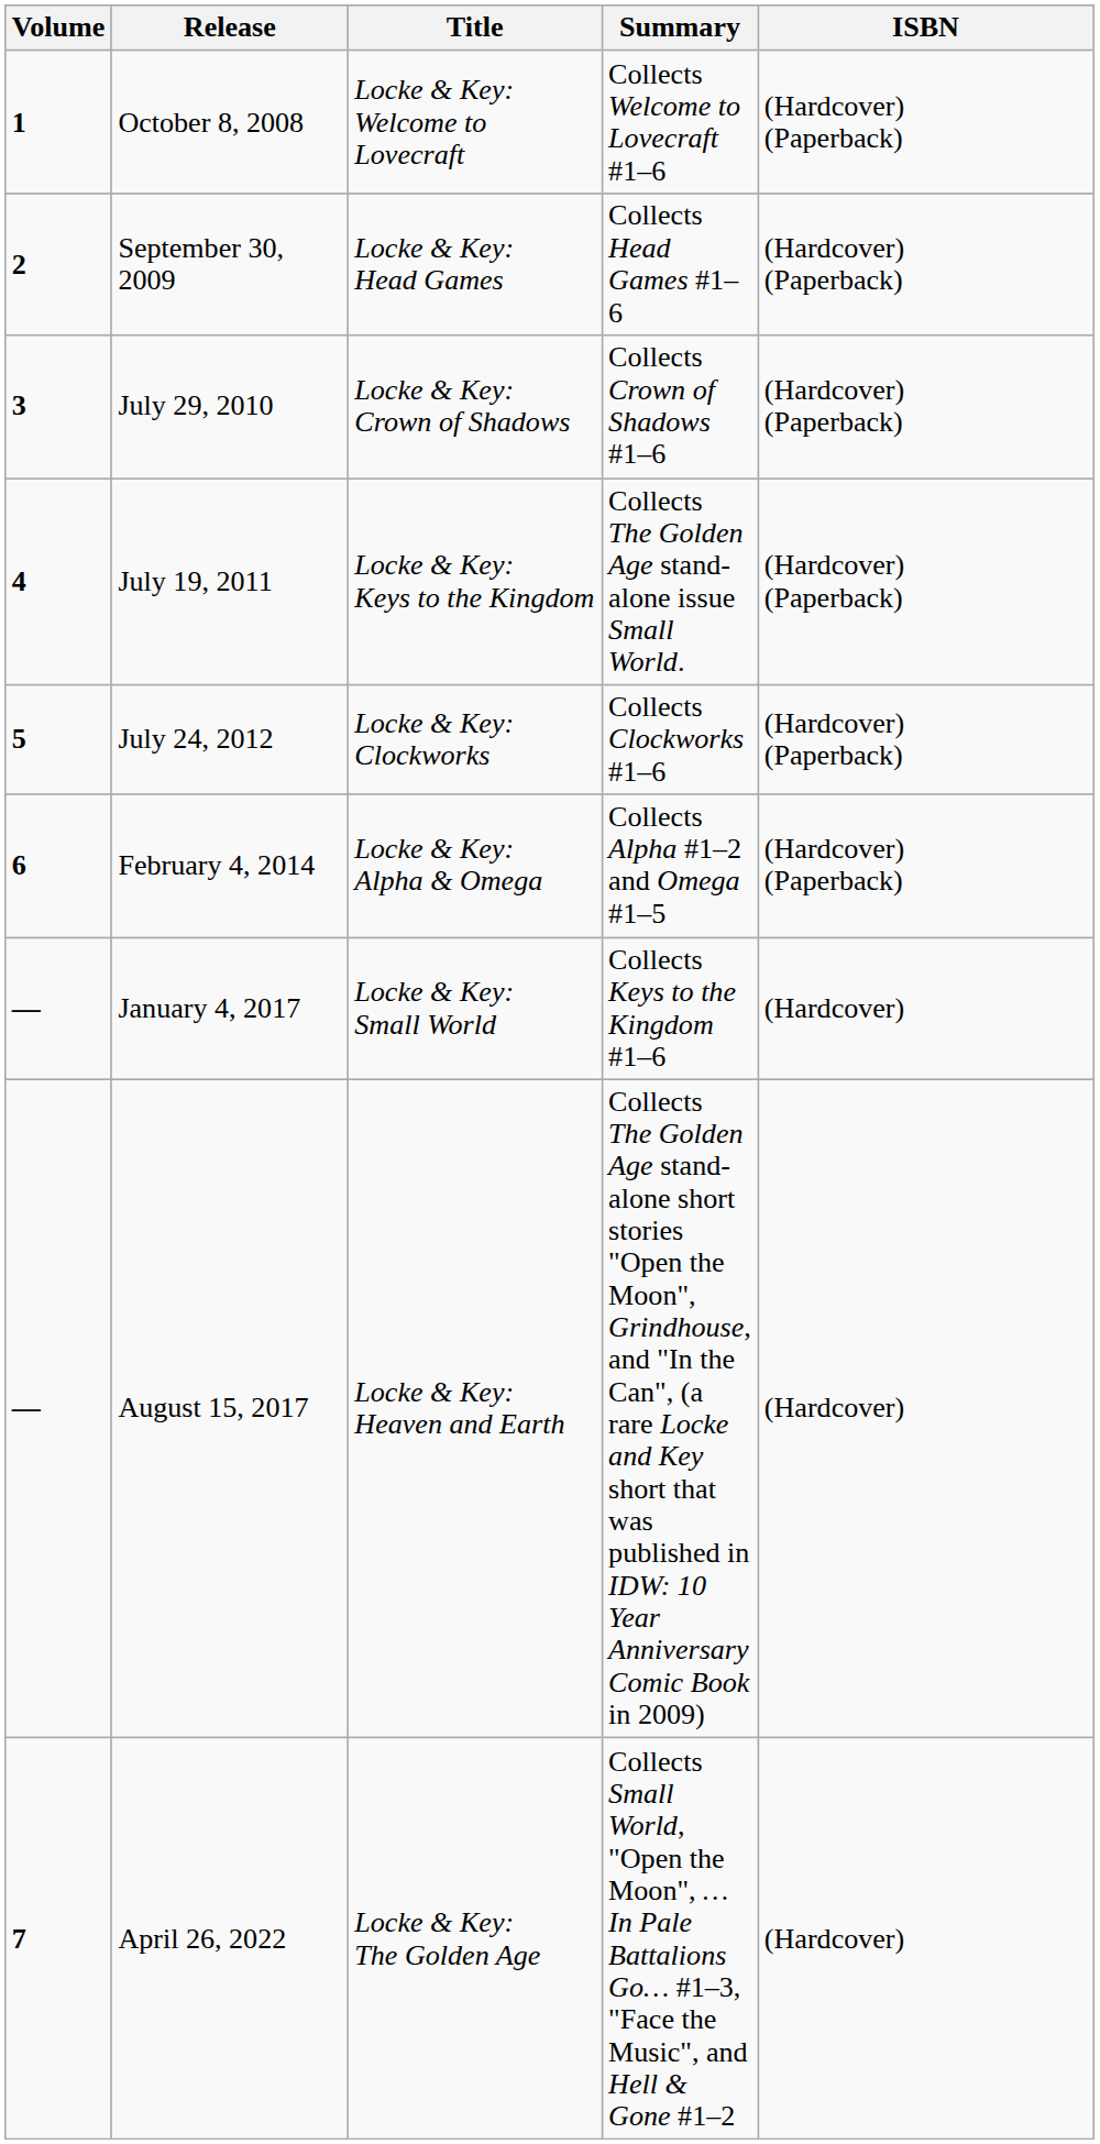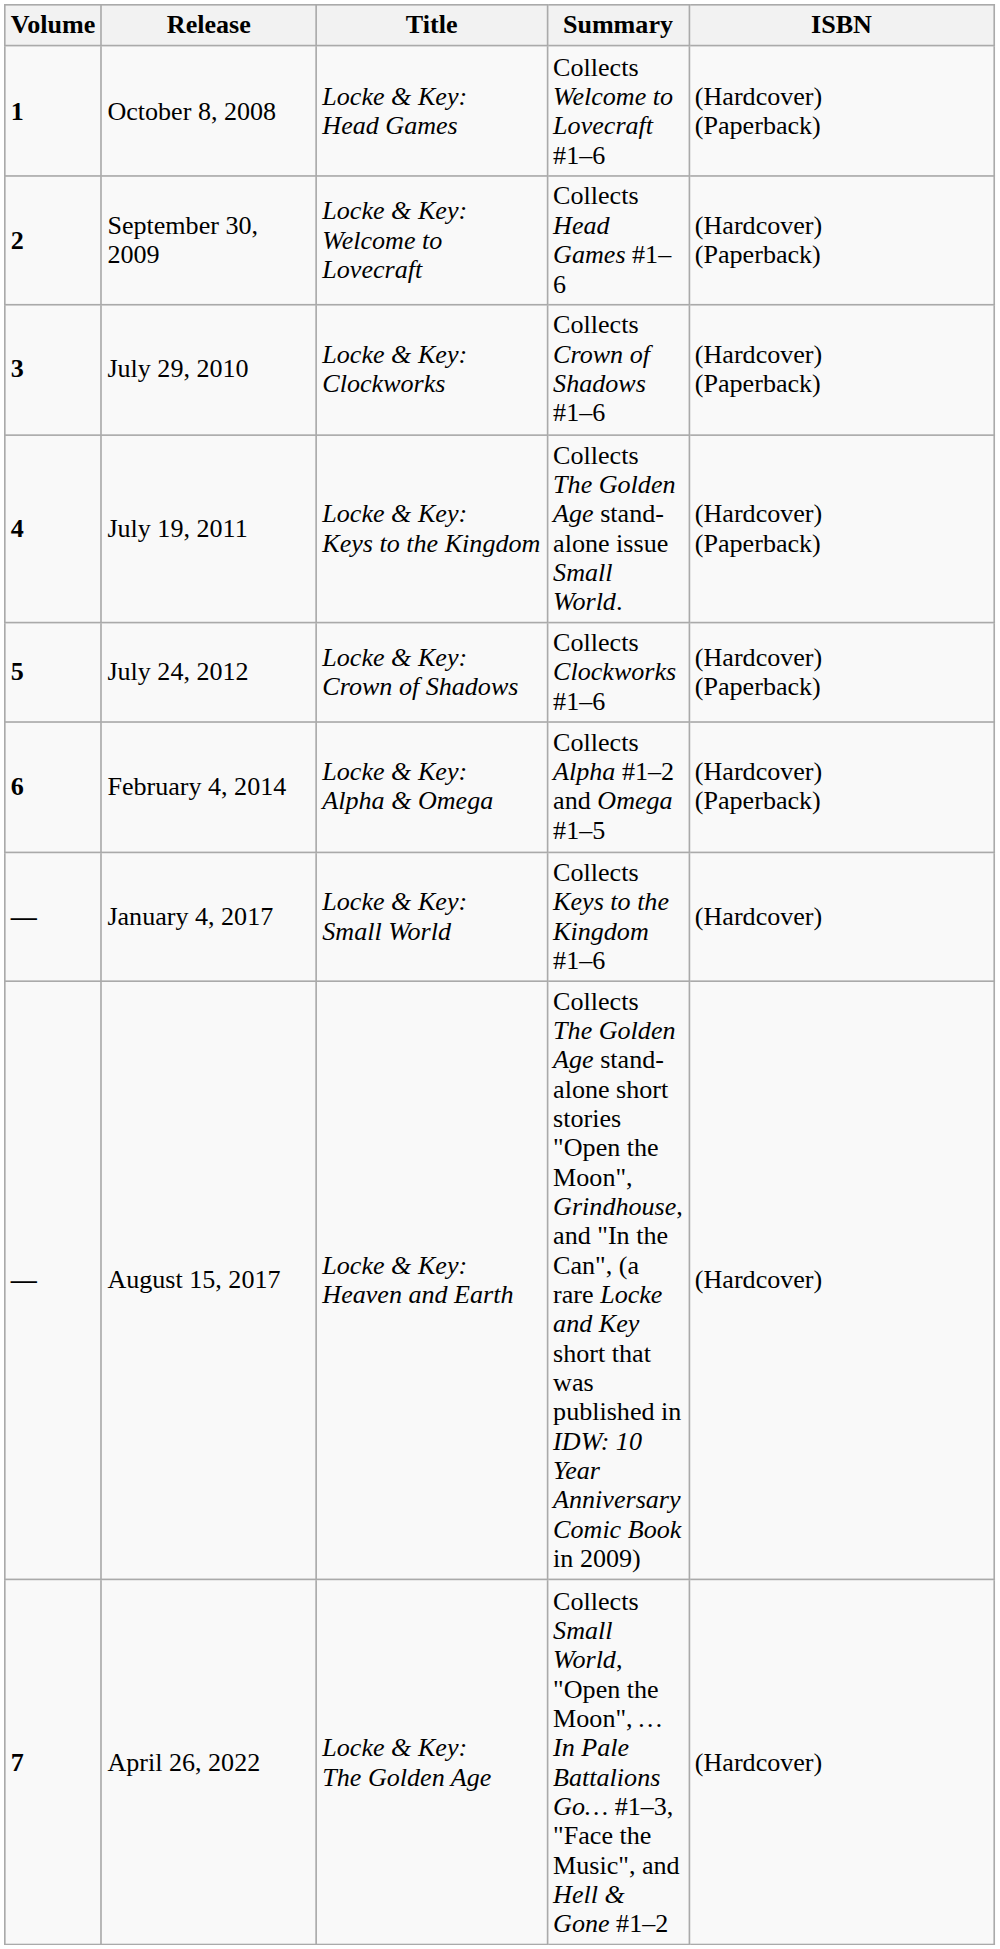October 8, 2008 | Title: Locke & Key: Welcome to Lovecraft -> Locke & Key: Head Games
September 30, 2009 | Title: Locke & Key: Head Games -> Locke & Key: Welcome to Lovecraft
July 29, 2010 | Title: Locke & Key: Crown of Shadows -> Locke & Key: Clockworks
July 24, 2012 | Title: Locke & Key: Clockworks -> Locke & Key: Crown of Shadows
